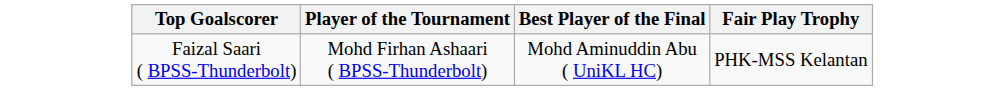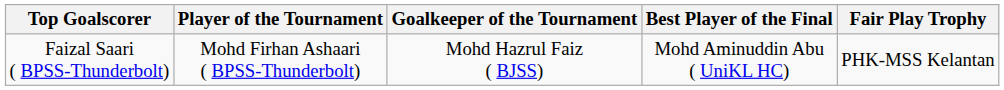+ column: Goalkeeper of the Tournament | Mohd Hazrul Faiz ( BJSS)
